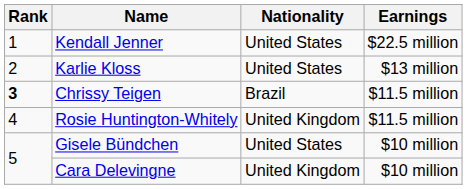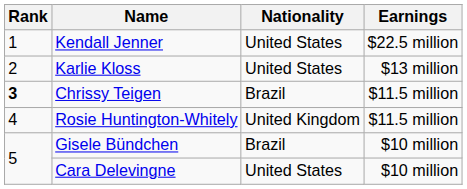Gisele Bündchen | Nationality: United States -> Brazil
Cara Delevingne | Nationality: United Kingdom -> United States
